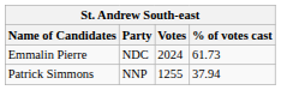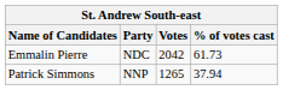Emmalin Pierre | Votes: 2024 -> 2042
Patrick Simmons | Votes: 1255 -> 1265
